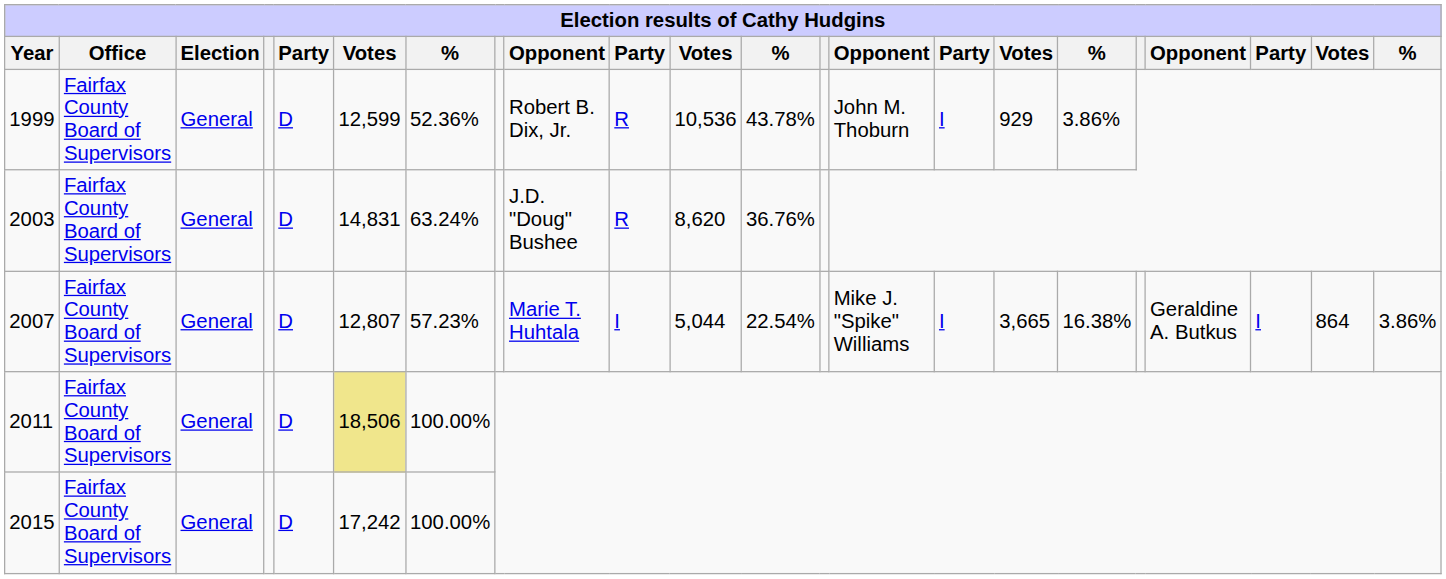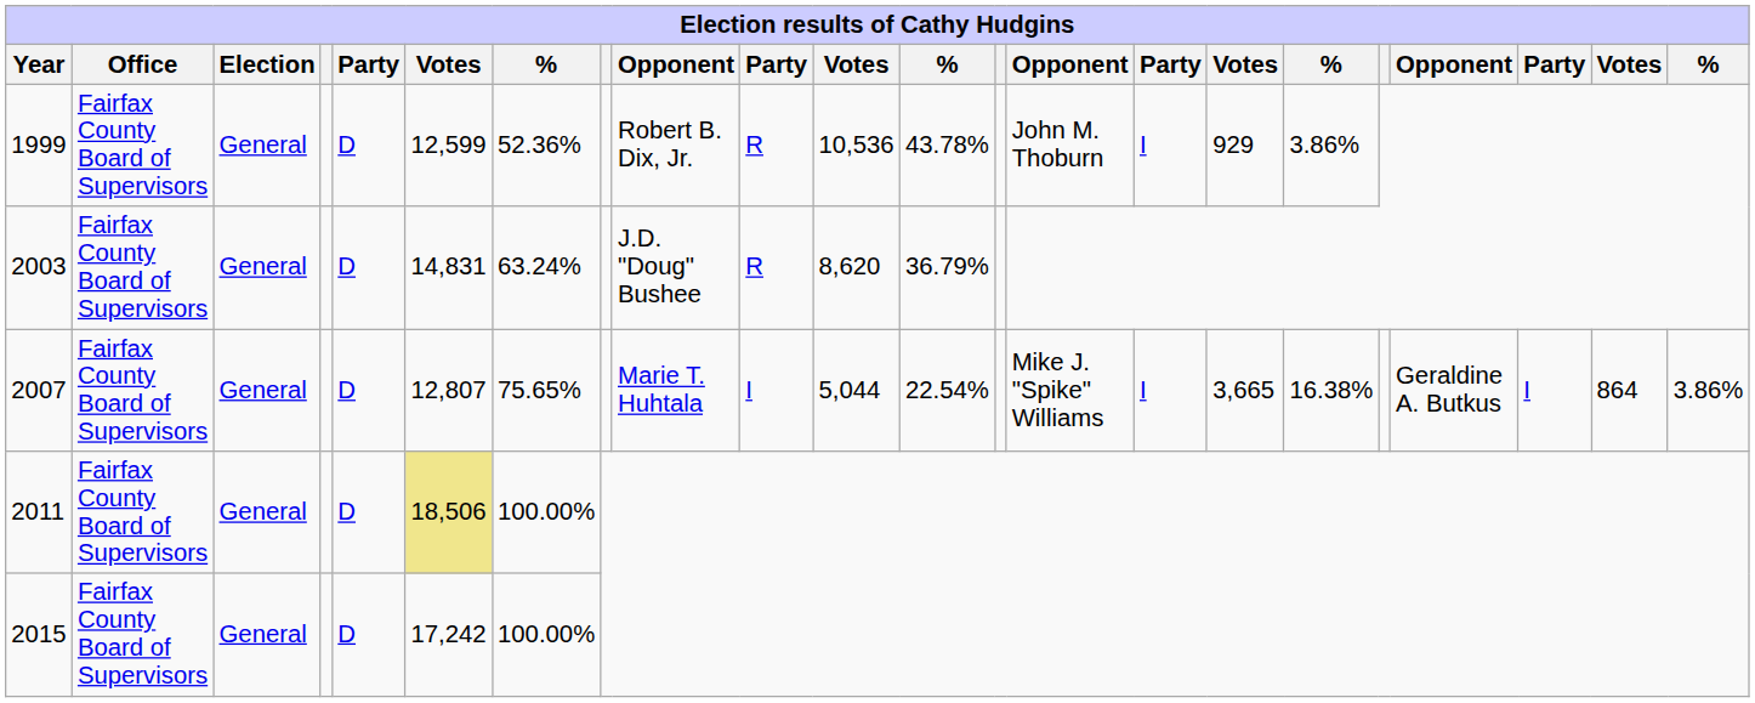2003 | column 12: 36.76% -> 36.79%
2007 | column 7: 57.23% -> 75.65%
